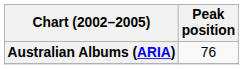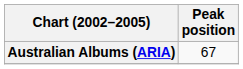Australian Albums (ARIA) | Peak position: 76 -> 67
